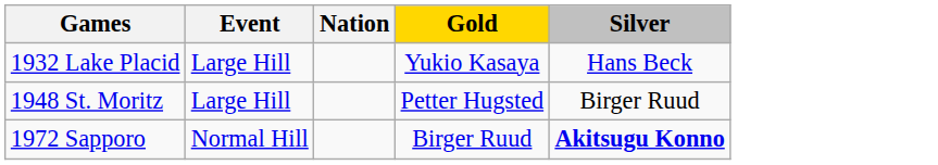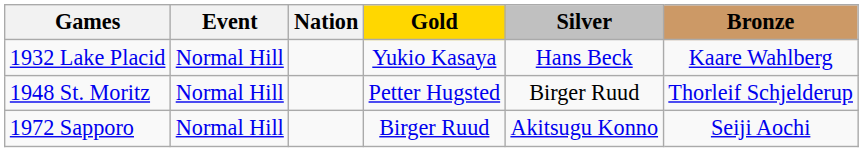+ column: Bronze | Kaare Wahlberg | Thorleif Schjelderup | Seiji Aochi
1932 Lake Placid | Event: Large Hill -> Normal Hill
1948 St. Moritz | Event: Large Hill -> Normal Hill
1972 Sapporo | Silver: bold -> normal
